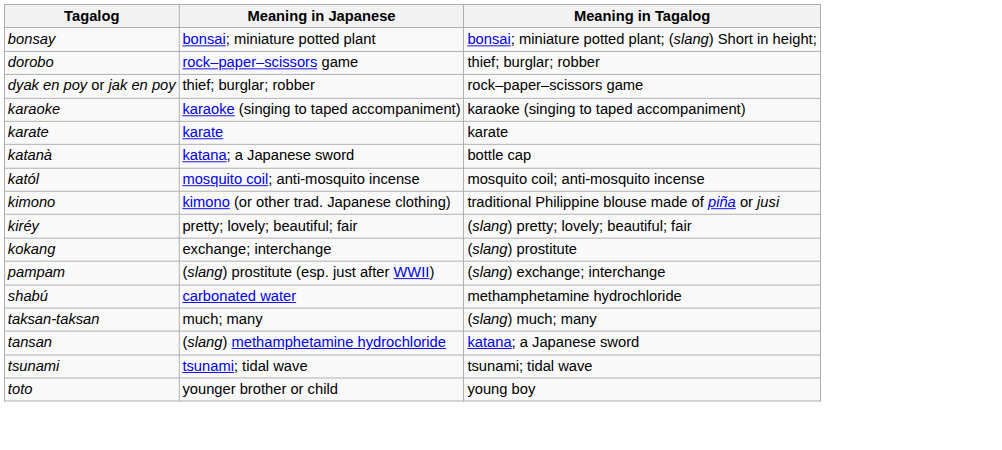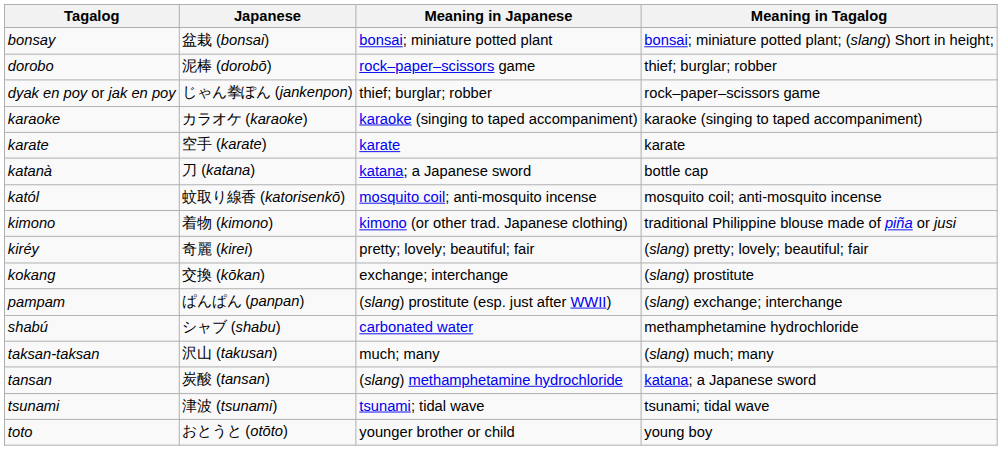+ column: Japanese | 盆栽 (bonsai) | 泥棒 (dorobō) | じゃん拳ぽん (jankenpon) | カラオケ (karaoke) | 空手 (karate) | 刀 (katana) | 蚊取り線香 (katorisenkō) | 着物 (kimono) | 奇麗 (kirei) | 交換 (kōkan) | ぱんぱん (panpan) | シャブ (shabu) | 沢山 (takusan) | 炭酸 (tansan) | 津波 (tsunami) | おとうと (otōto)
